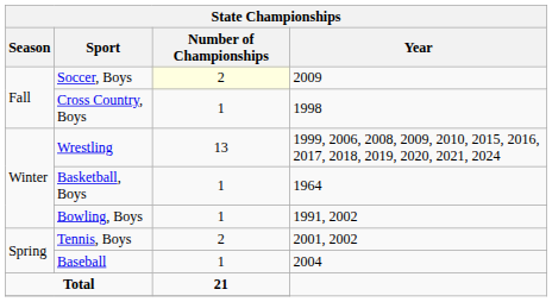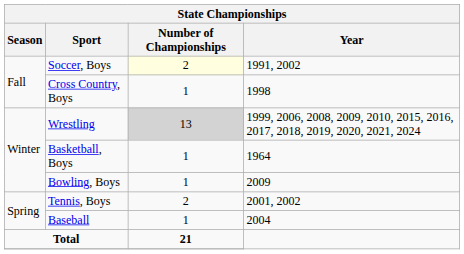Soccer, Boys | Year: 2009 -> 1991, 2002
Wrestling | Number of Championships: no background -> lightgrey background
Bowling, Boys | Year: 1991, 2002 -> 2009
